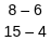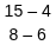rows swapped: 8 – 6 <-> 15 – 4
